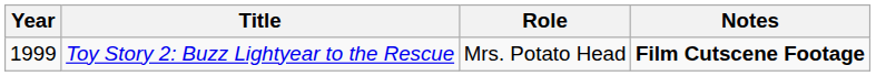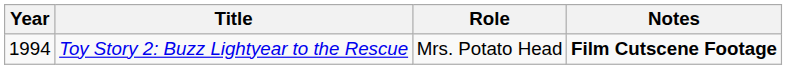Toy Story 2: Buzz Lightyear to the Rescue | Year: 1999 -> 1994
